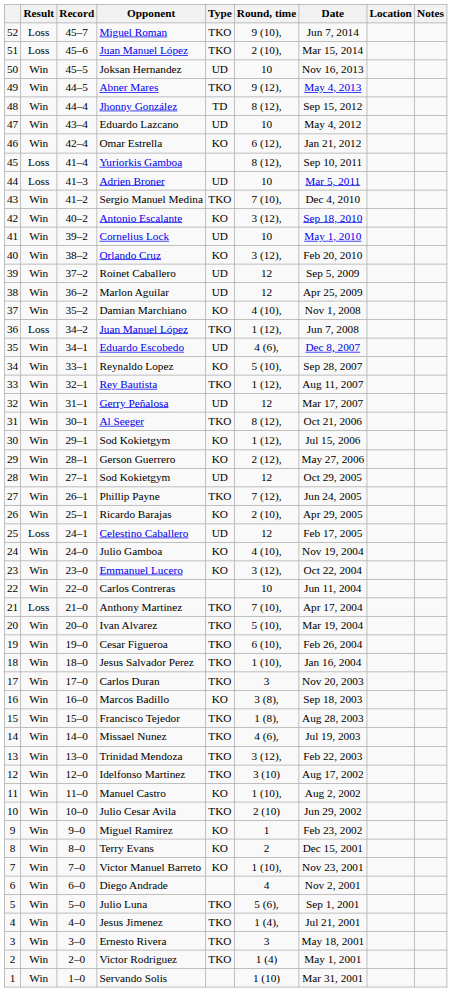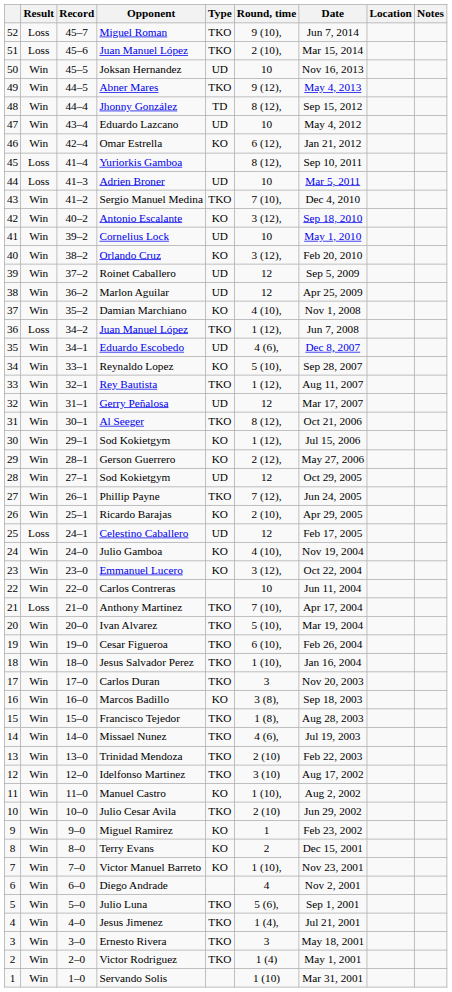Trinidad Mendoza | Round, time: 3 (12), -> 2 (10)
